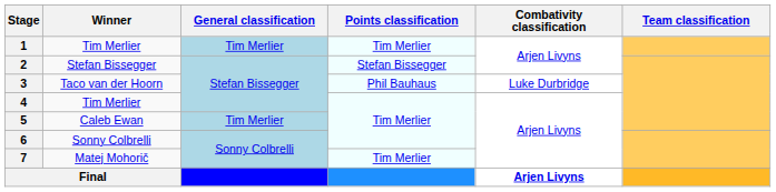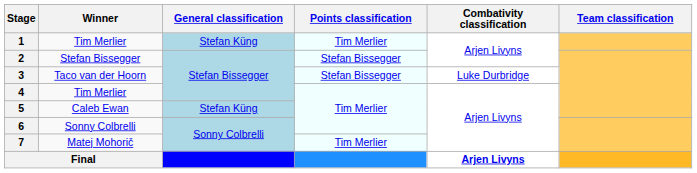1 | General classification: Tim Merlier -> Stefan Küng
3 | Points classification: Phil Bauhaus -> Stefan Bissegger
5 | General classification: Tim Merlier -> Stefan Küng
